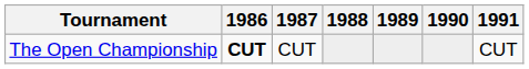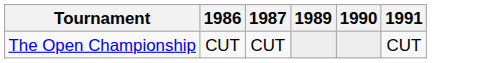- column: 1988
The Open Championship | 1986: bold -> normal
